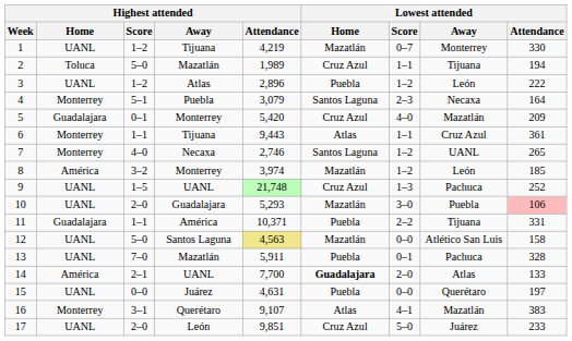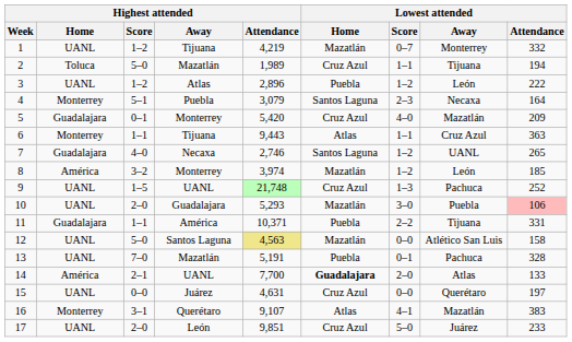1 | Lowest attended / Attendance: 330 -> 332
6 | Lowest attended / Attendance: 361 -> 363
7 | Highest attended / Home: Monterrey -> Guadalajara
13 | Highest attended / Attendance: 5,911 -> 5,191
15 | Lowest attended / Home: Puebla -> Cruz Azul
